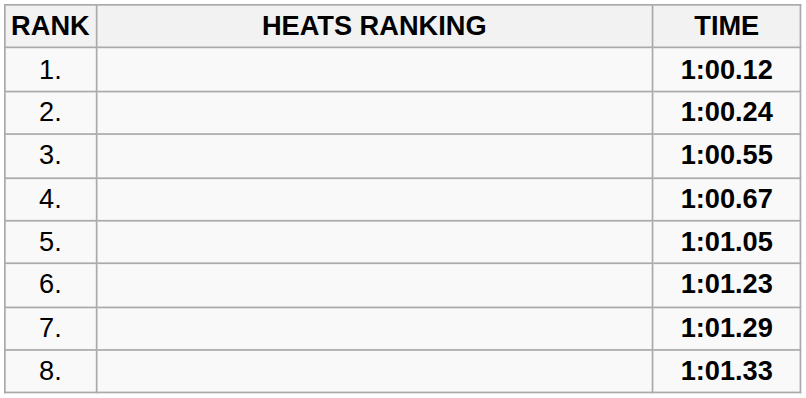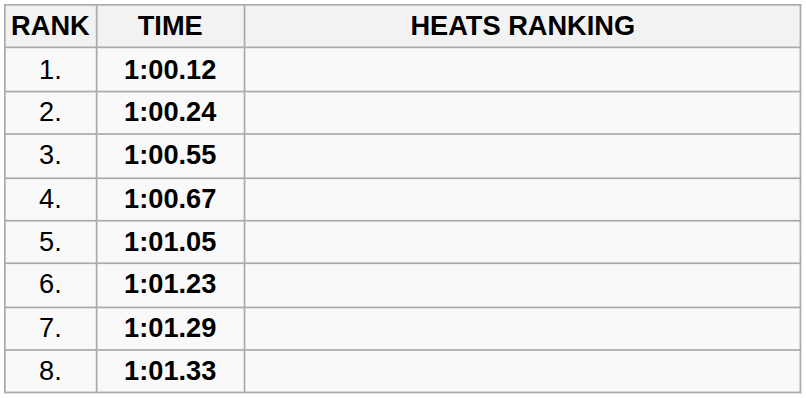columns swapped: HEATS RANKING <-> TIME
